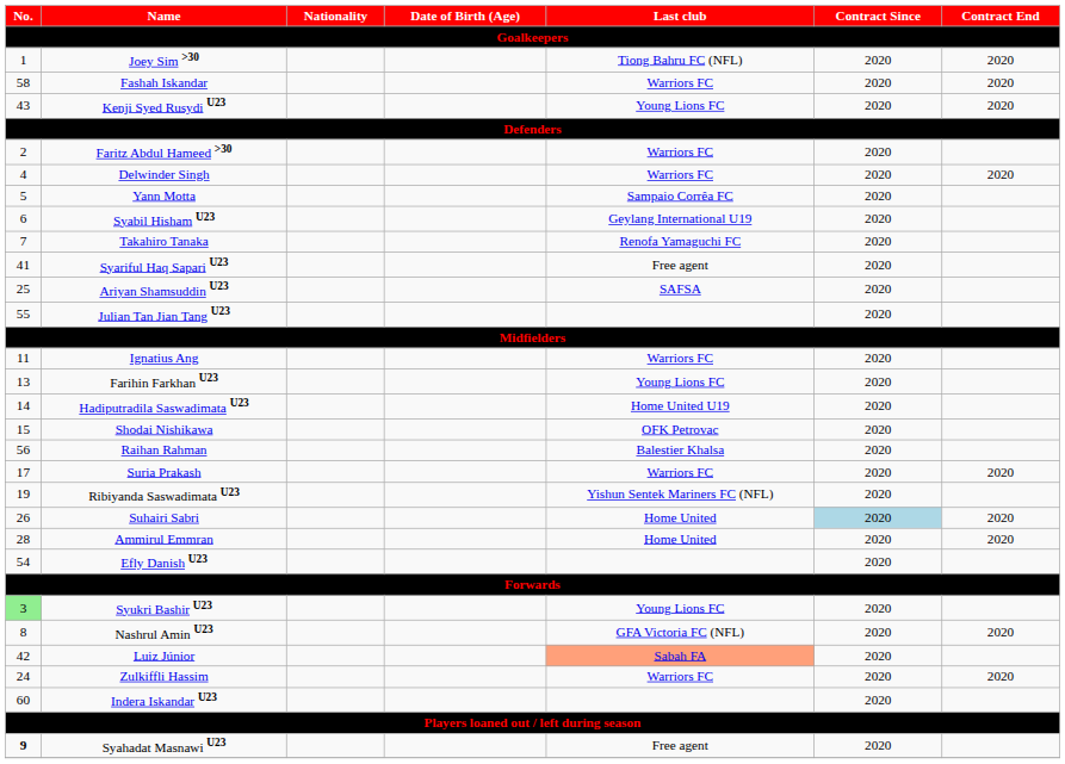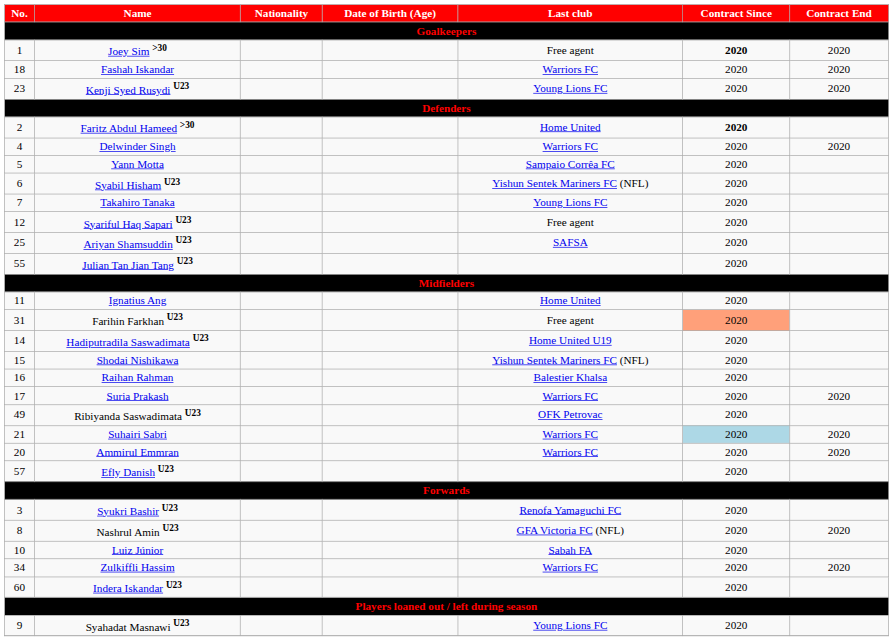Joey Sim >30 | Last club: Tiong Bahru FC (NFL) -> Free agent
Joey Sim >30 | Contract Since: normal -> bold
Fashah Iskandar | No.: 58 -> 18
Kenji Syed Rusydi U23 | No.: 43 -> 23
Faritz Abdul Hameed >30 | Last club: Warriors FC -> Home United
Faritz Abdul Hameed >30 | Contract Since: normal -> bold
Syabil Hisham U23 | Last club: Geylang International U19 -> Yishun Sentek Mariners FC (NFL)
Takahiro Tanaka | Last club: Renofa Yamaguchi FC -> Young Lions FC
Syariful Haq Sapari U23 | No.: 41 -> 12
Ignatius Ang | Last club: Warriors FC -> Home United
Farihin Farkhan U23 | No.: 13 -> 31
Farihin Farkhan U23 | Last club: Young Lions FC -> Free agent
Farihin Farkhan U23 | Contract Since: no background -> lightsalmon background
Shodai Nishikawa | Last club: OFK Petrovac -> Yishun Sentek Mariners FC (NFL)
Raihan Rahman | No.: 56 -> 16
Ribiyanda Saswadimata U23 | No.: 19 -> 49
Ribiyanda Saswadimata U23 | Last club: Yishun Sentek Mariners FC (NFL) -> OFK Petrovac
Suhairi Sabri | No.: 26 -> 21
Suhairi Sabri | Last club: Home United -> Warriors FC
Ammirul Emmran | No.: 28 -> 20
Ammirul Emmran | Last club: Home United -> Warriors FC
Efly Danish U23 | No.: 54 -> 57
Syukri Bashir U23 | No.: lightgreen background -> no background
Syukri Bashir U23 | Last club: Young Lions FC -> Renofa Yamaguchi FC
Luiz Júnior | No.: 42 -> 10
Luiz Júnior | Last club: lightsalmon background -> no background
Zulkiffli Hassim | No.: 24 -> 34
Syahadat Masnawi U23 | No.: bold -> normal
Syahadat Masnawi U23 | Last club: Free agent -> Young Lions FC
